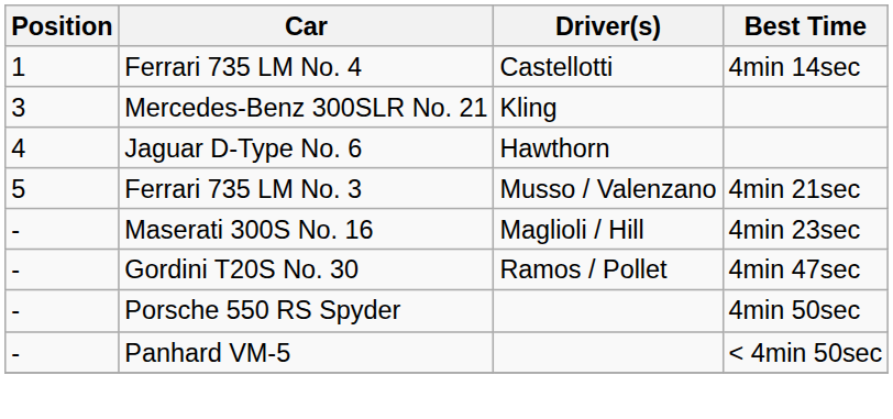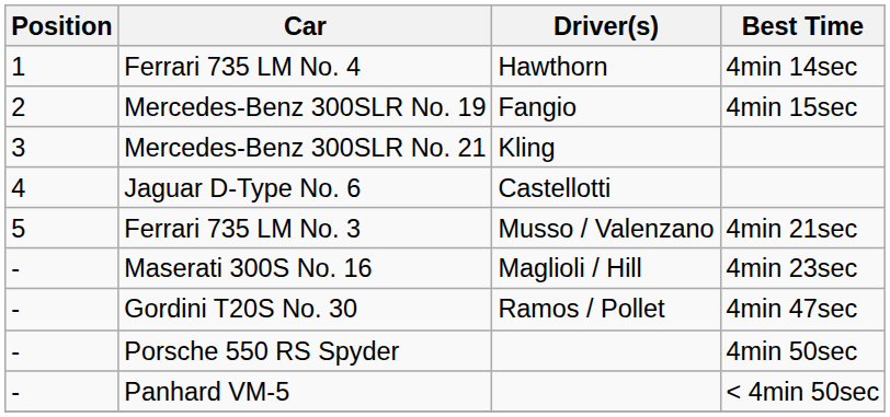Ferrari 735 LM No. 4 | Driver(s): Castellotti -> Hawthorn
+ row: 2 | Mercedes-Benz 300SLR No. 19 | Fangio | 4min 15sec
Jaguar D-Type No. 6 | Driver(s): Hawthorn -> Castellotti
